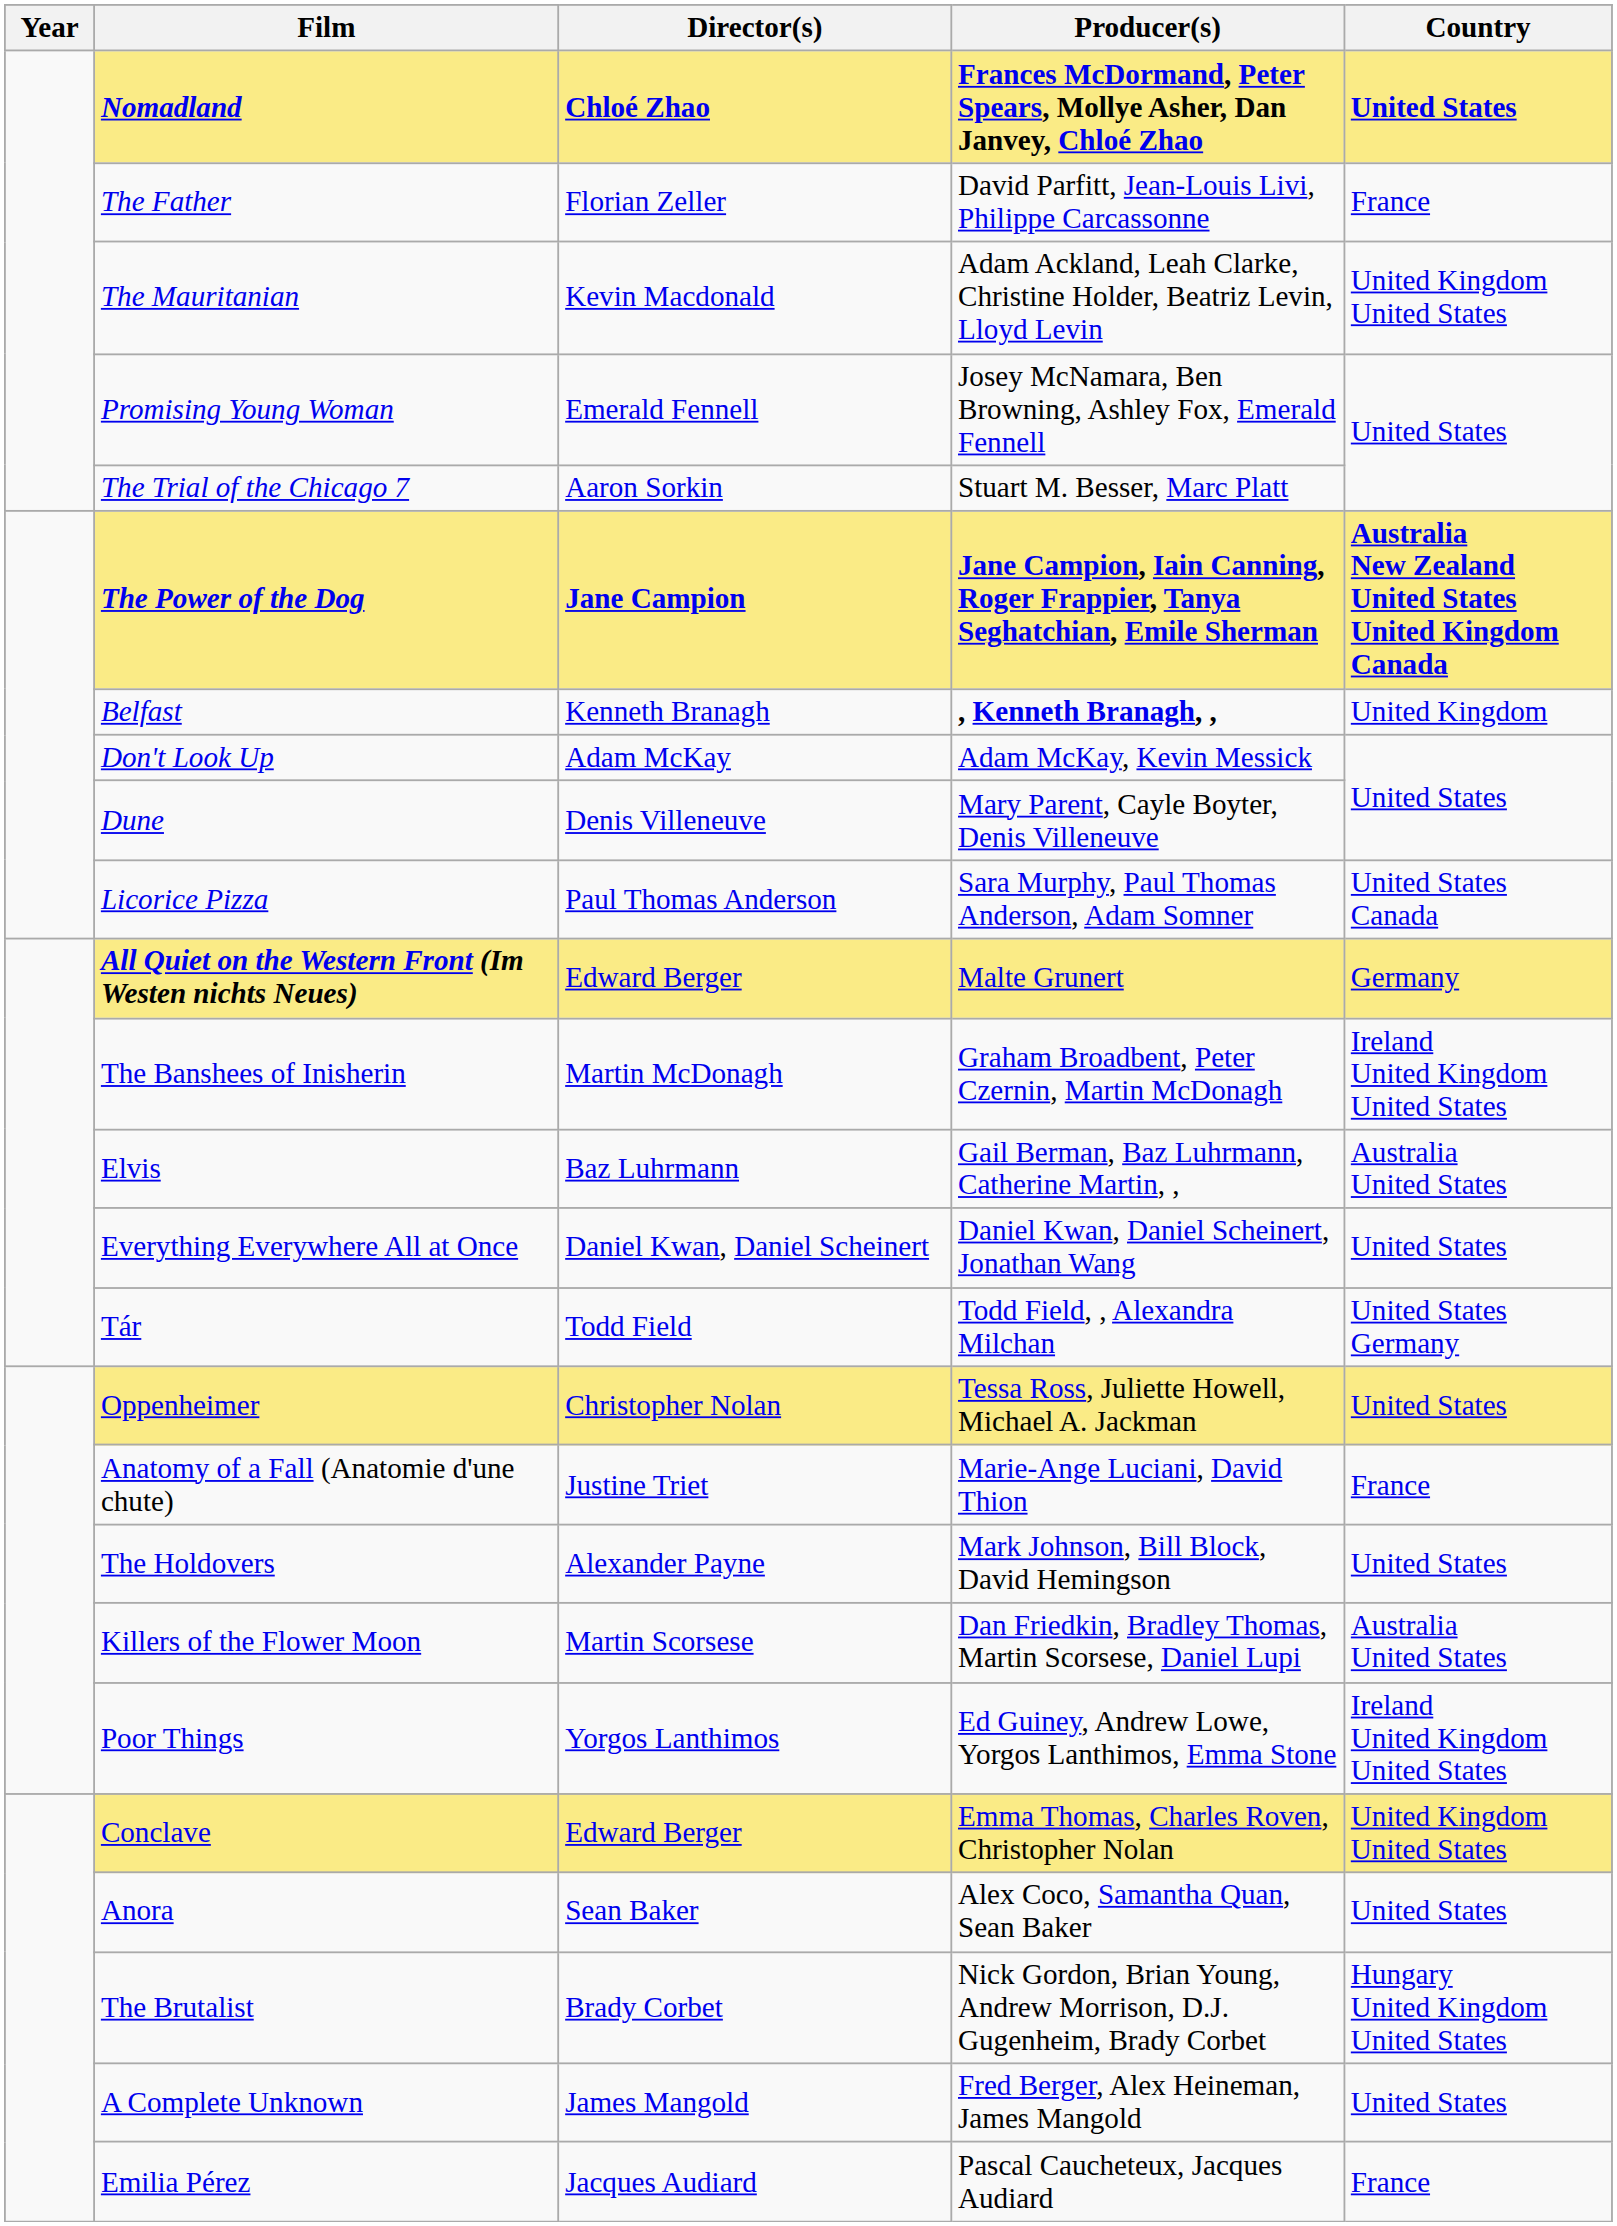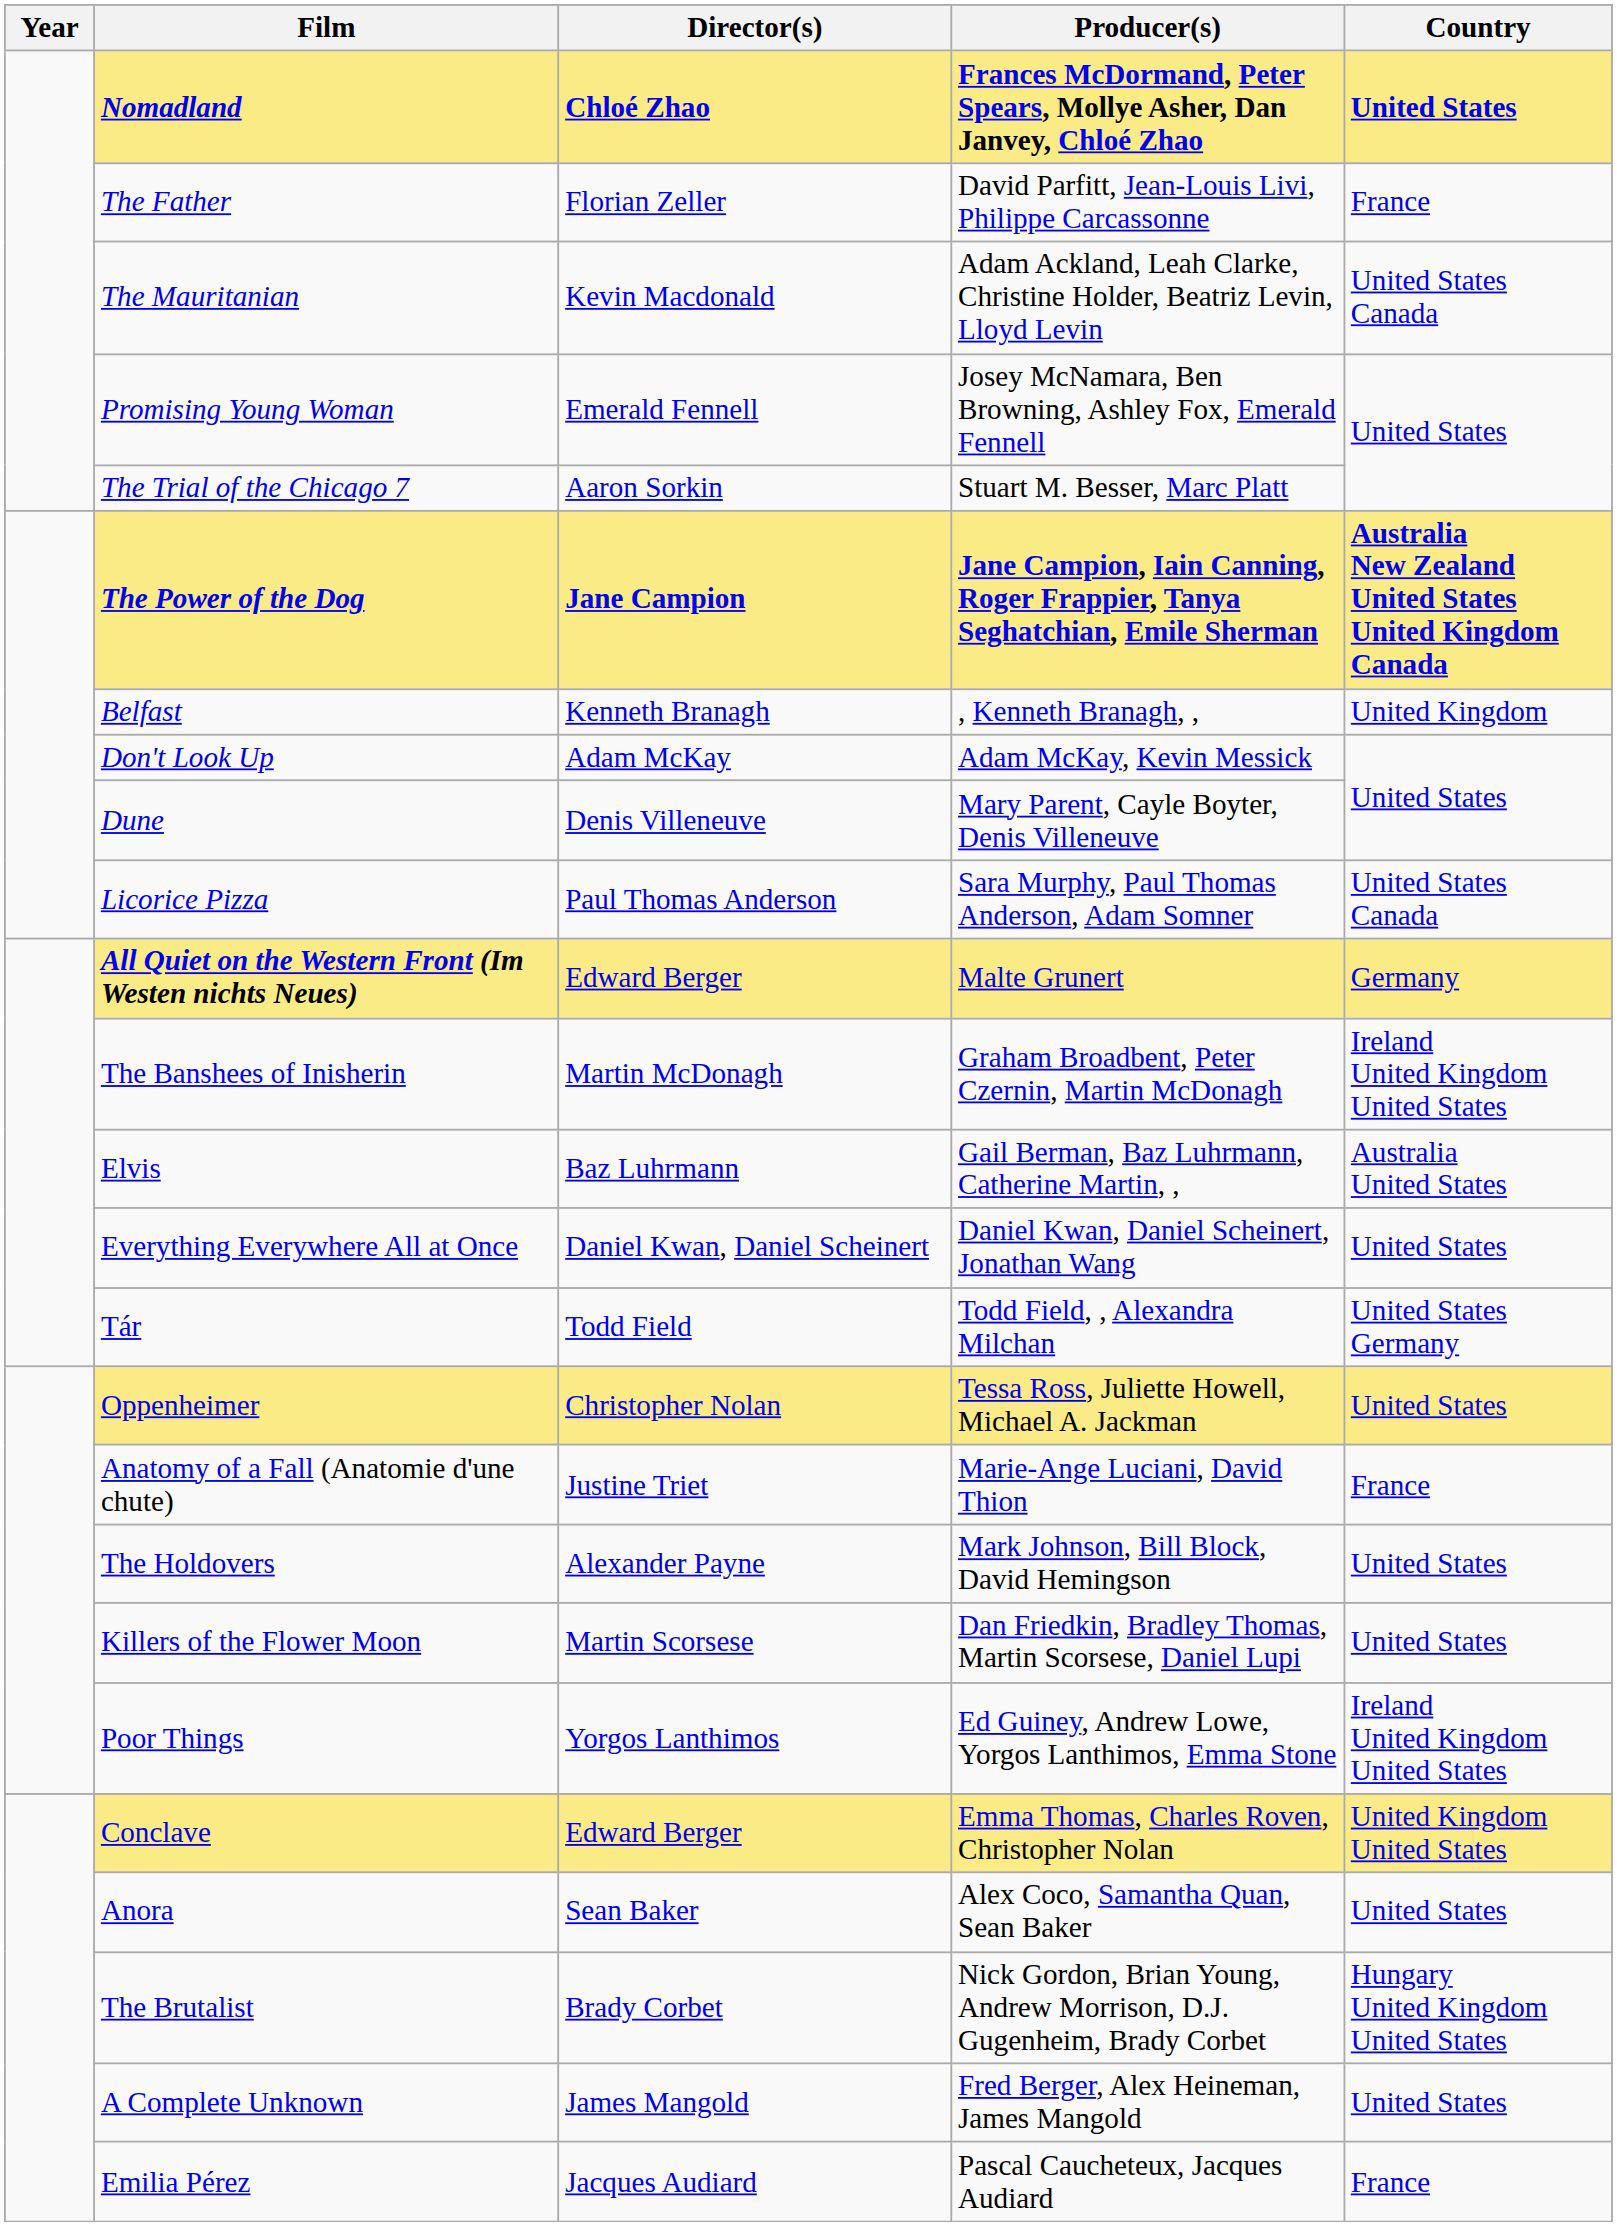The Mauritanian | Country: United Kingdom United States -> United States Canada
Belfast | Producer(s): bold -> normal
Killers of the Flower Moon | Country: Australia United States -> United States
